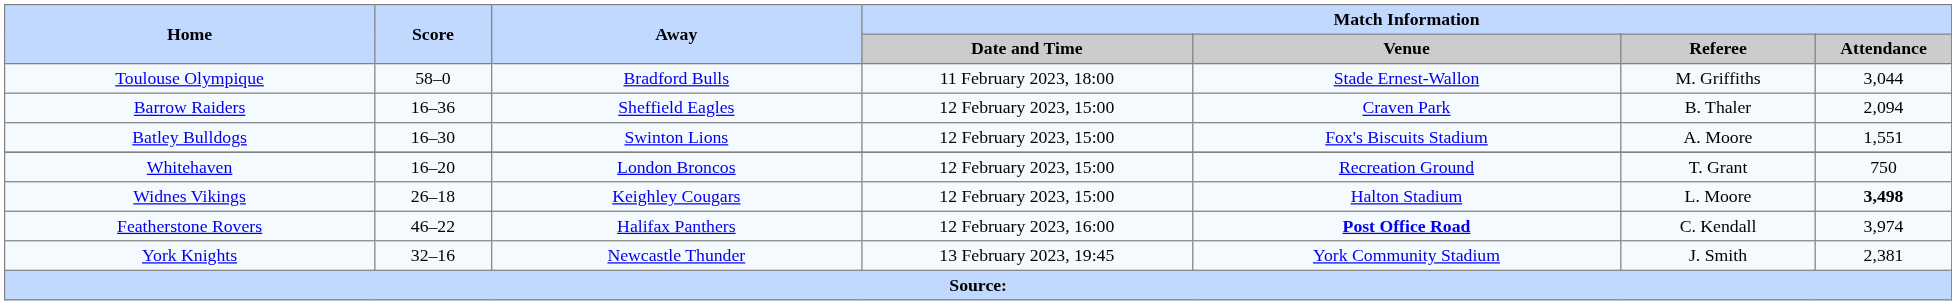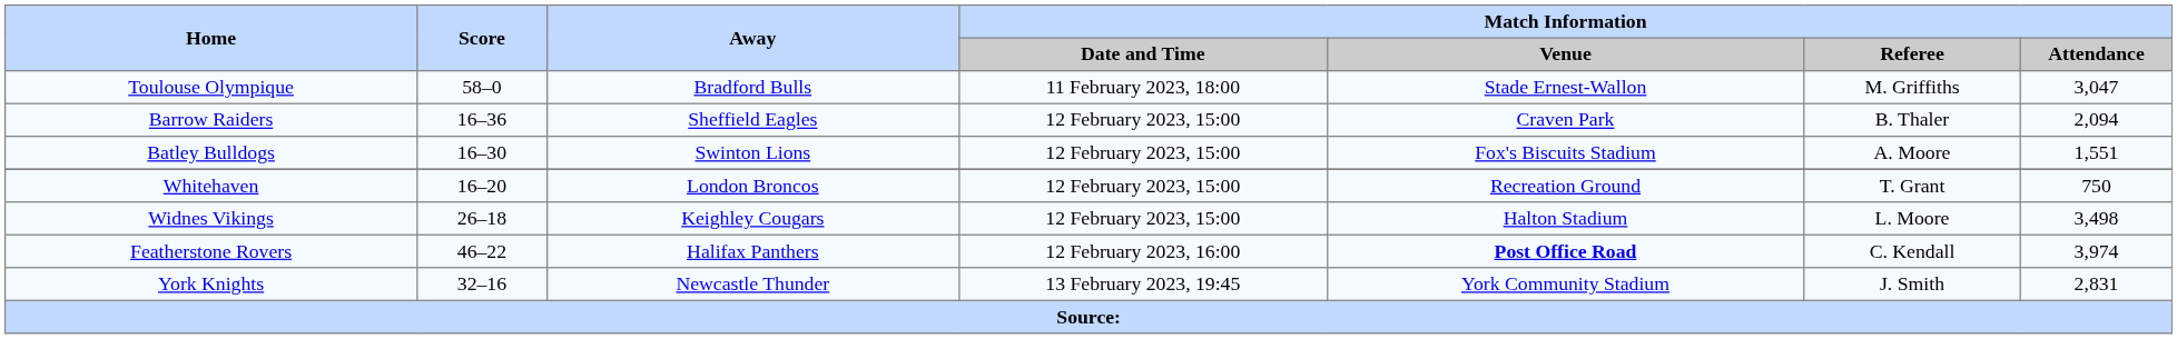Toulouse Olympique | Match Information / Attendance: 3,044 -> 3,047
Widnes Vikings | Match Information / Attendance: bold -> normal
York Knights | Match Information / Attendance: 2,381 -> 2,831
